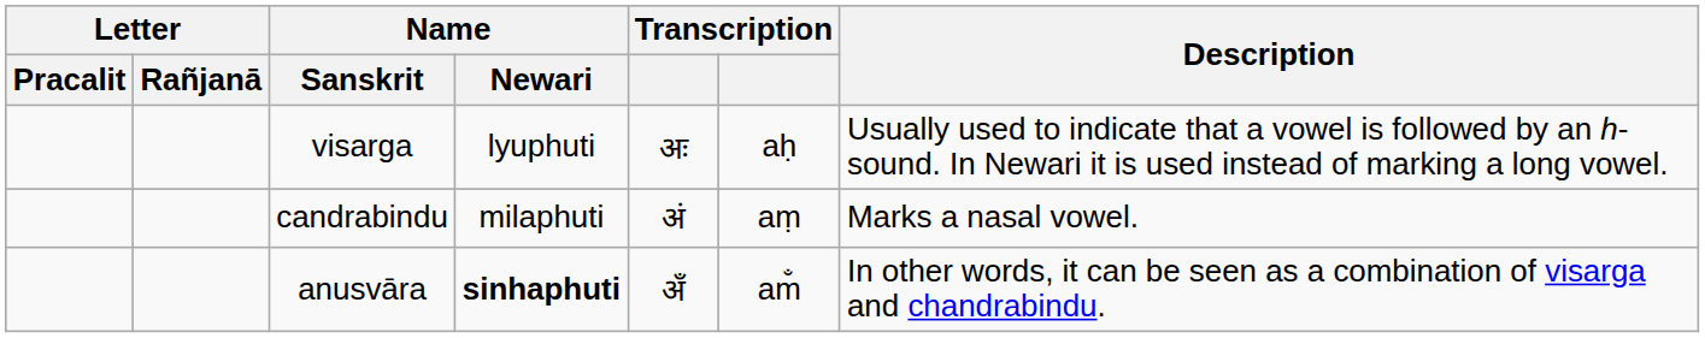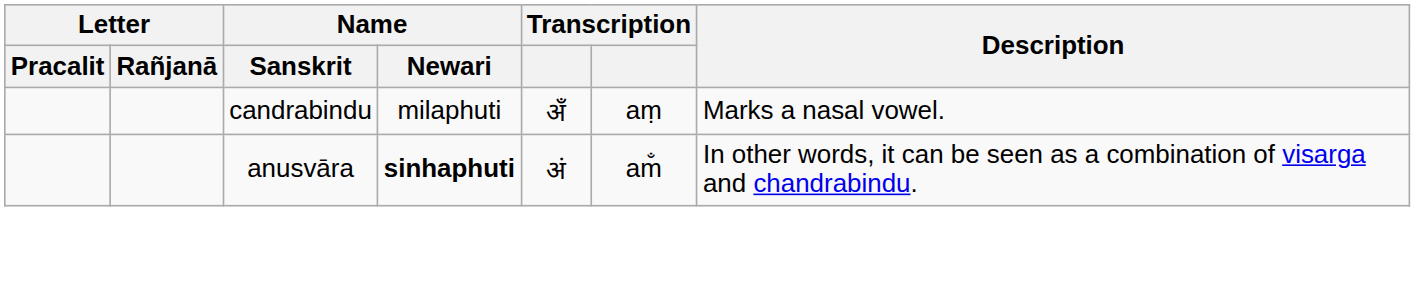- row: visarga | lyuphuti | अः | aḥ | Usually used to indicate that a vowel is followed by an h-sound. In Newari it is used instead of marking a long vowel.
candrabindu | column 5: अं -> अँ
anusvāra | column 5: अँ -> अं
